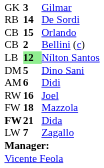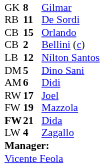Gilmar | column 2: 3 -> 8
De Sordi | column 2: 14 -> 11
Nílton Santos | column 2: lightgreen background -> no background
Joel | column 2: 16 -> 17
Mazzola | column 2: 18 -> 19
Zagallo | column 2: 7 -> 4
